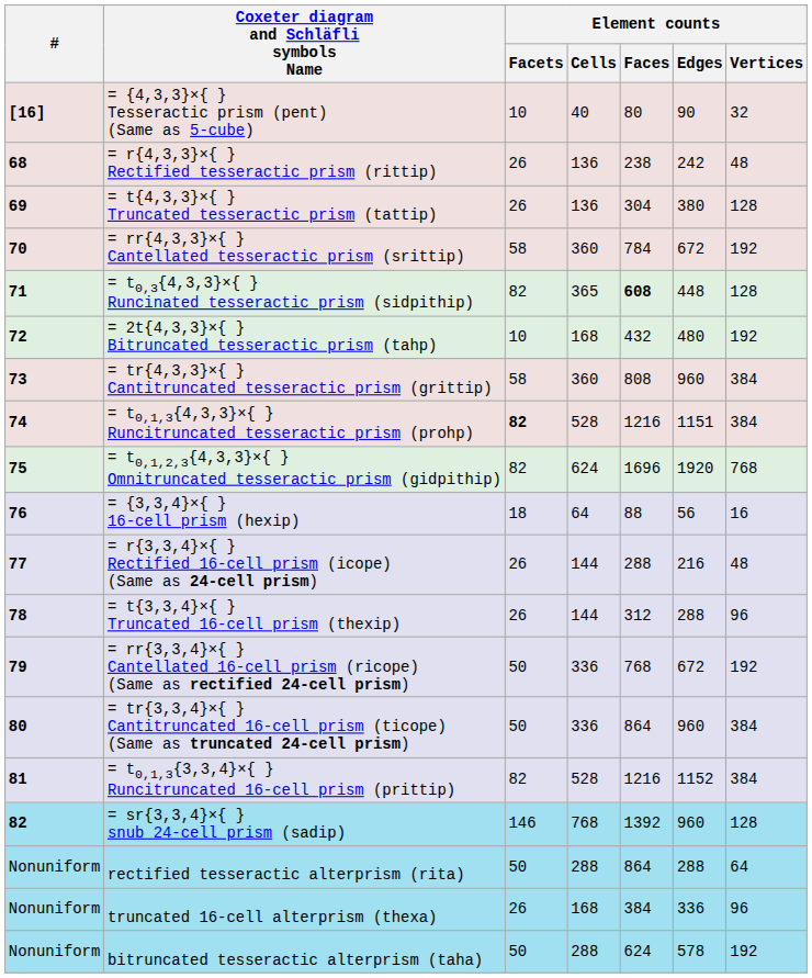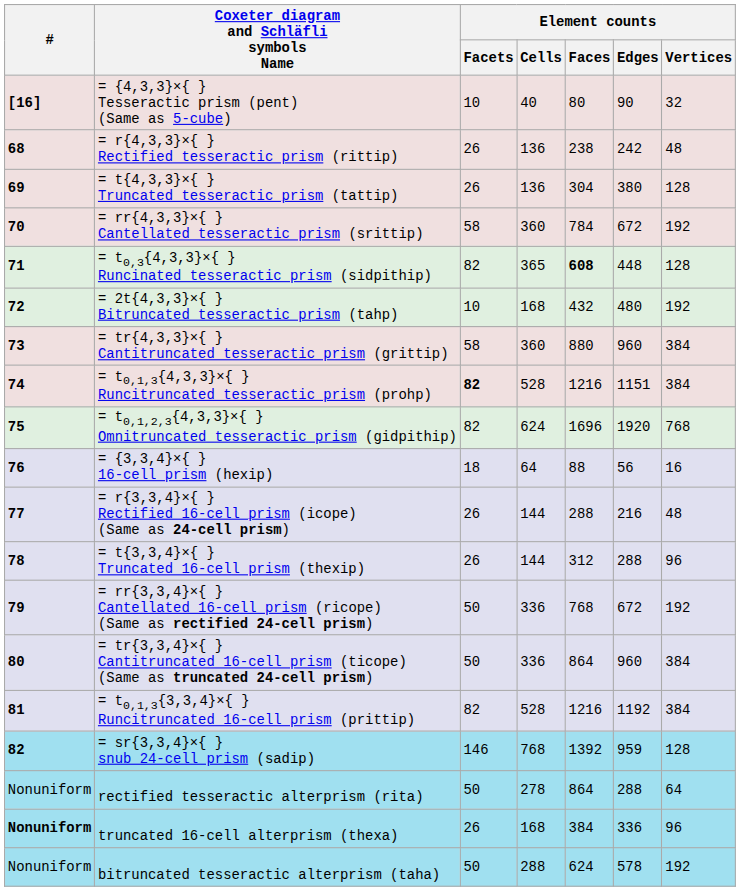= tr{4,3,3}×{ } Cantitruncated tesseractic prism (grittip) | Element counts / Faces: 808 -> 880
= t0,1,3{3,3,4}×{ } Runcitruncated 16-cell prism (prittip) | Element counts / Edges: 1152 -> 1192
= sr{3,3,4}×{ } snub 24-cell prism (sadip) | Element counts / Edges: 960 -> 959
rectified tesseractic alterprism (rita) | Element counts / Cells: 288 -> 278
truncated 16-cell alterprism (thexa) | #: normal -> bold
